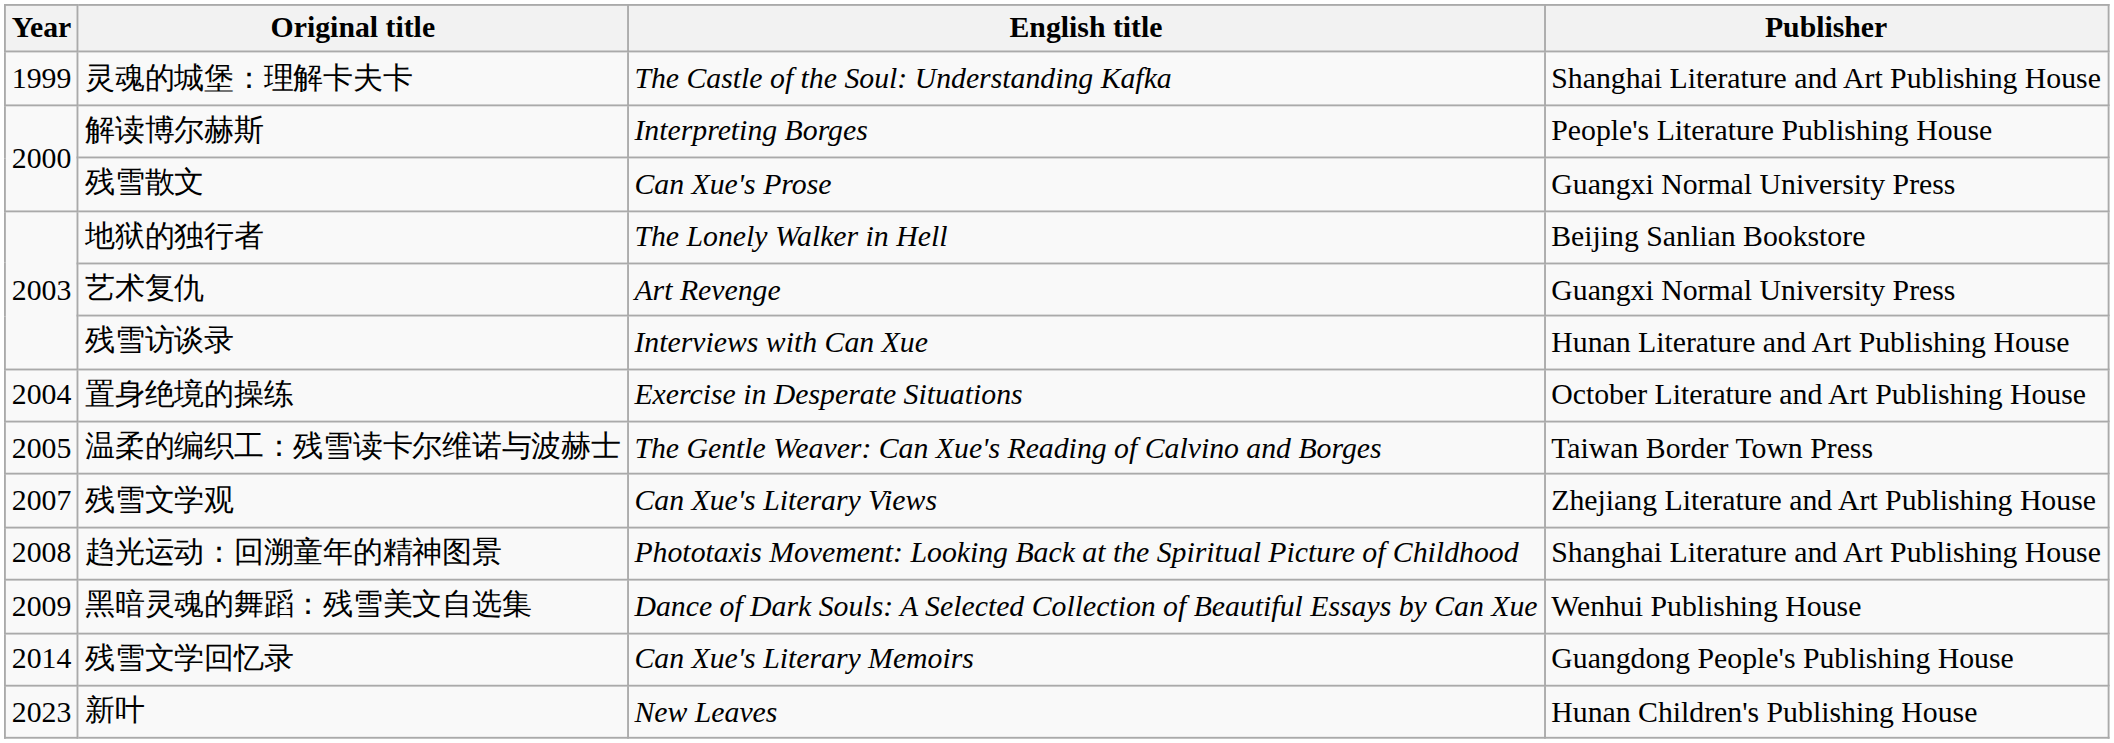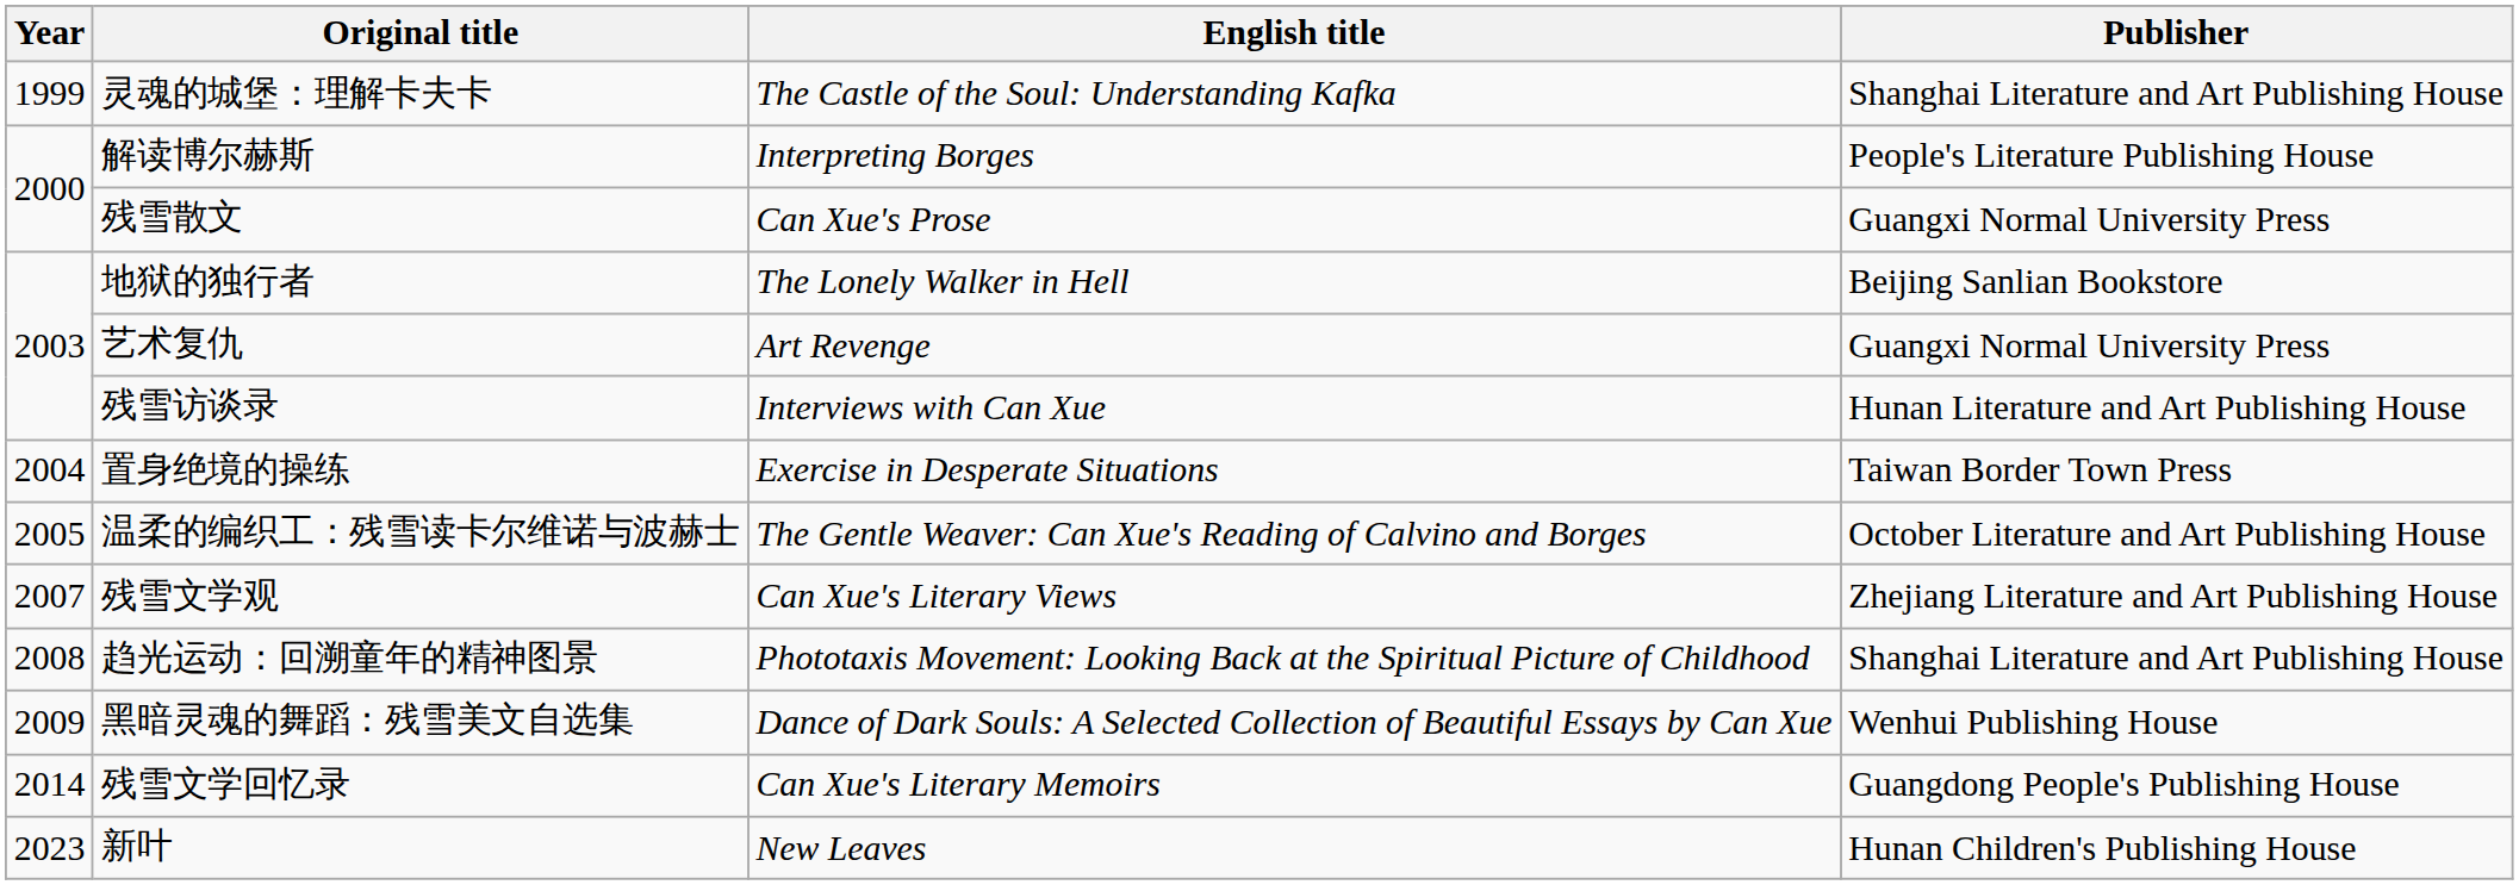置身绝境的操练 | Publisher: October Literature and Art Publishing House -> Taiwan Border Town Press
温柔的编织工：残雪读卡尔维诺与波赫士 | Publisher: Taiwan Border Town Press -> October Literature and Art Publishing House
